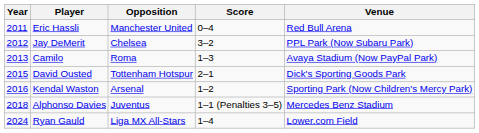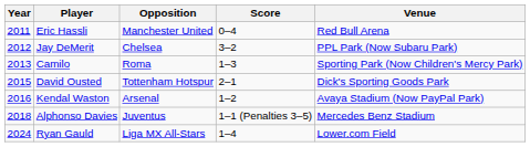Camilo | Venue: Avaya Stadium (Now PayPal Park) -> Sporting Park (Now Children's Mercy Park)
Kendal Waston | Venue: Sporting Park (Now Children's Mercy Park) -> Avaya Stadium (Now PayPal Park)
